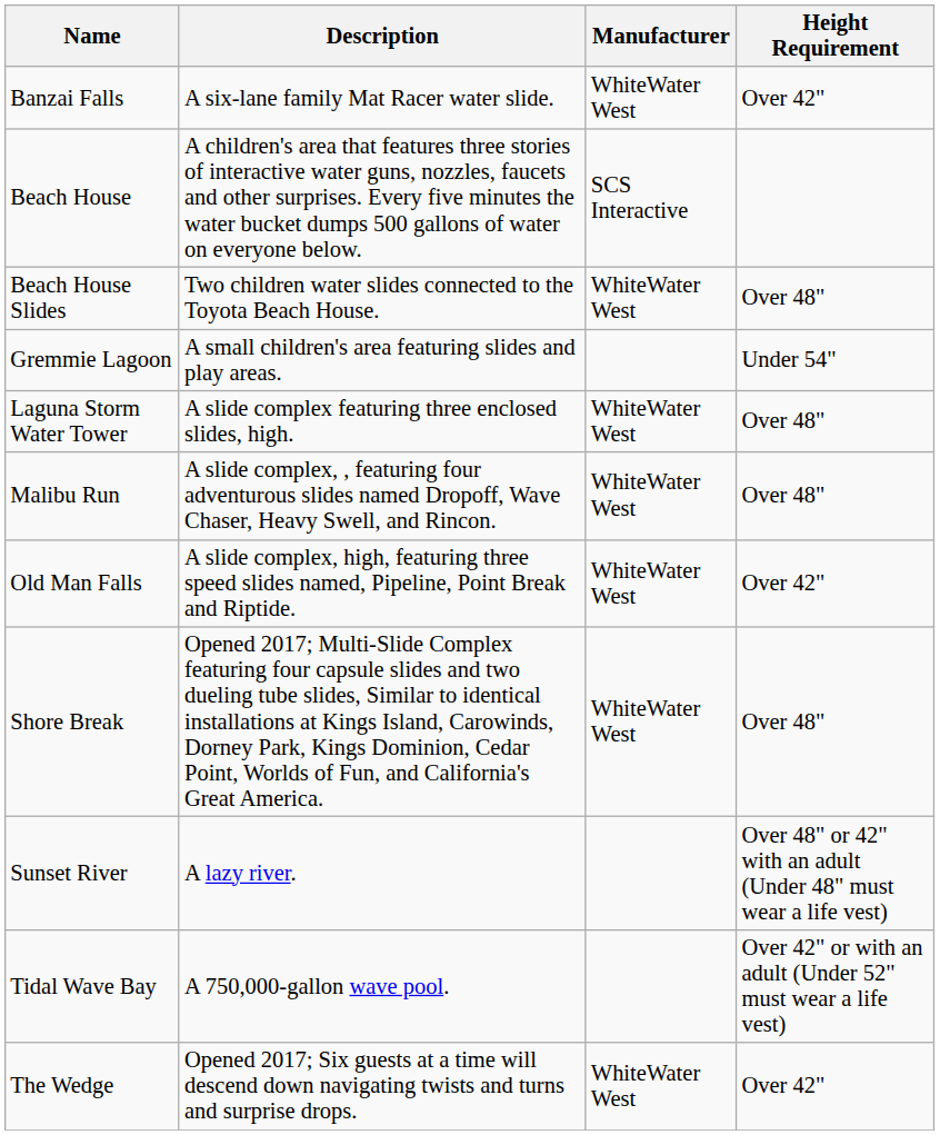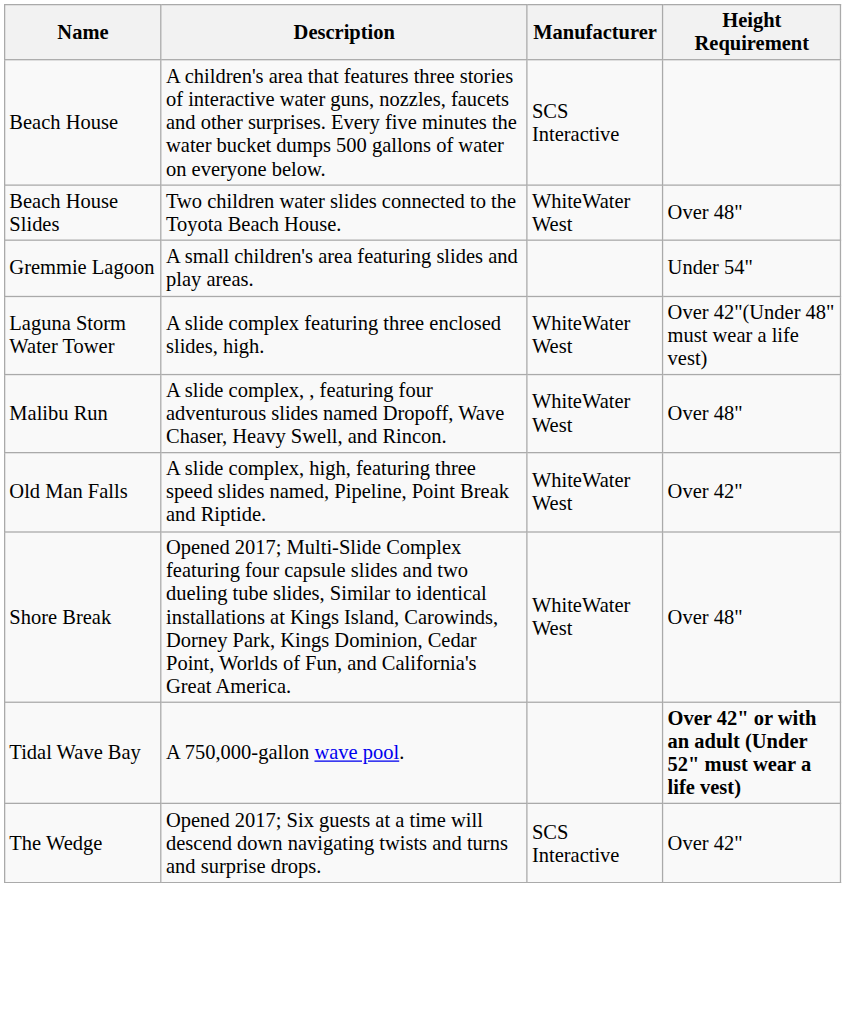- row: Banzai Falls | A six-lane family Mat Racer water slide. | WhiteWater West | Over 42"
Laguna Storm Water Tower | Height Requirement: Over 48" -> Over 42"(Under 48" must wear a life vest)
- row: Sunset River | A lazy river. | Over 48" or 42" with an adult (Under 48" must wear a life vest)
Tidal Wave Bay | Height Requirement: normal -> bold
The Wedge | Manufacturer: WhiteWater West -> SCS Interactive
